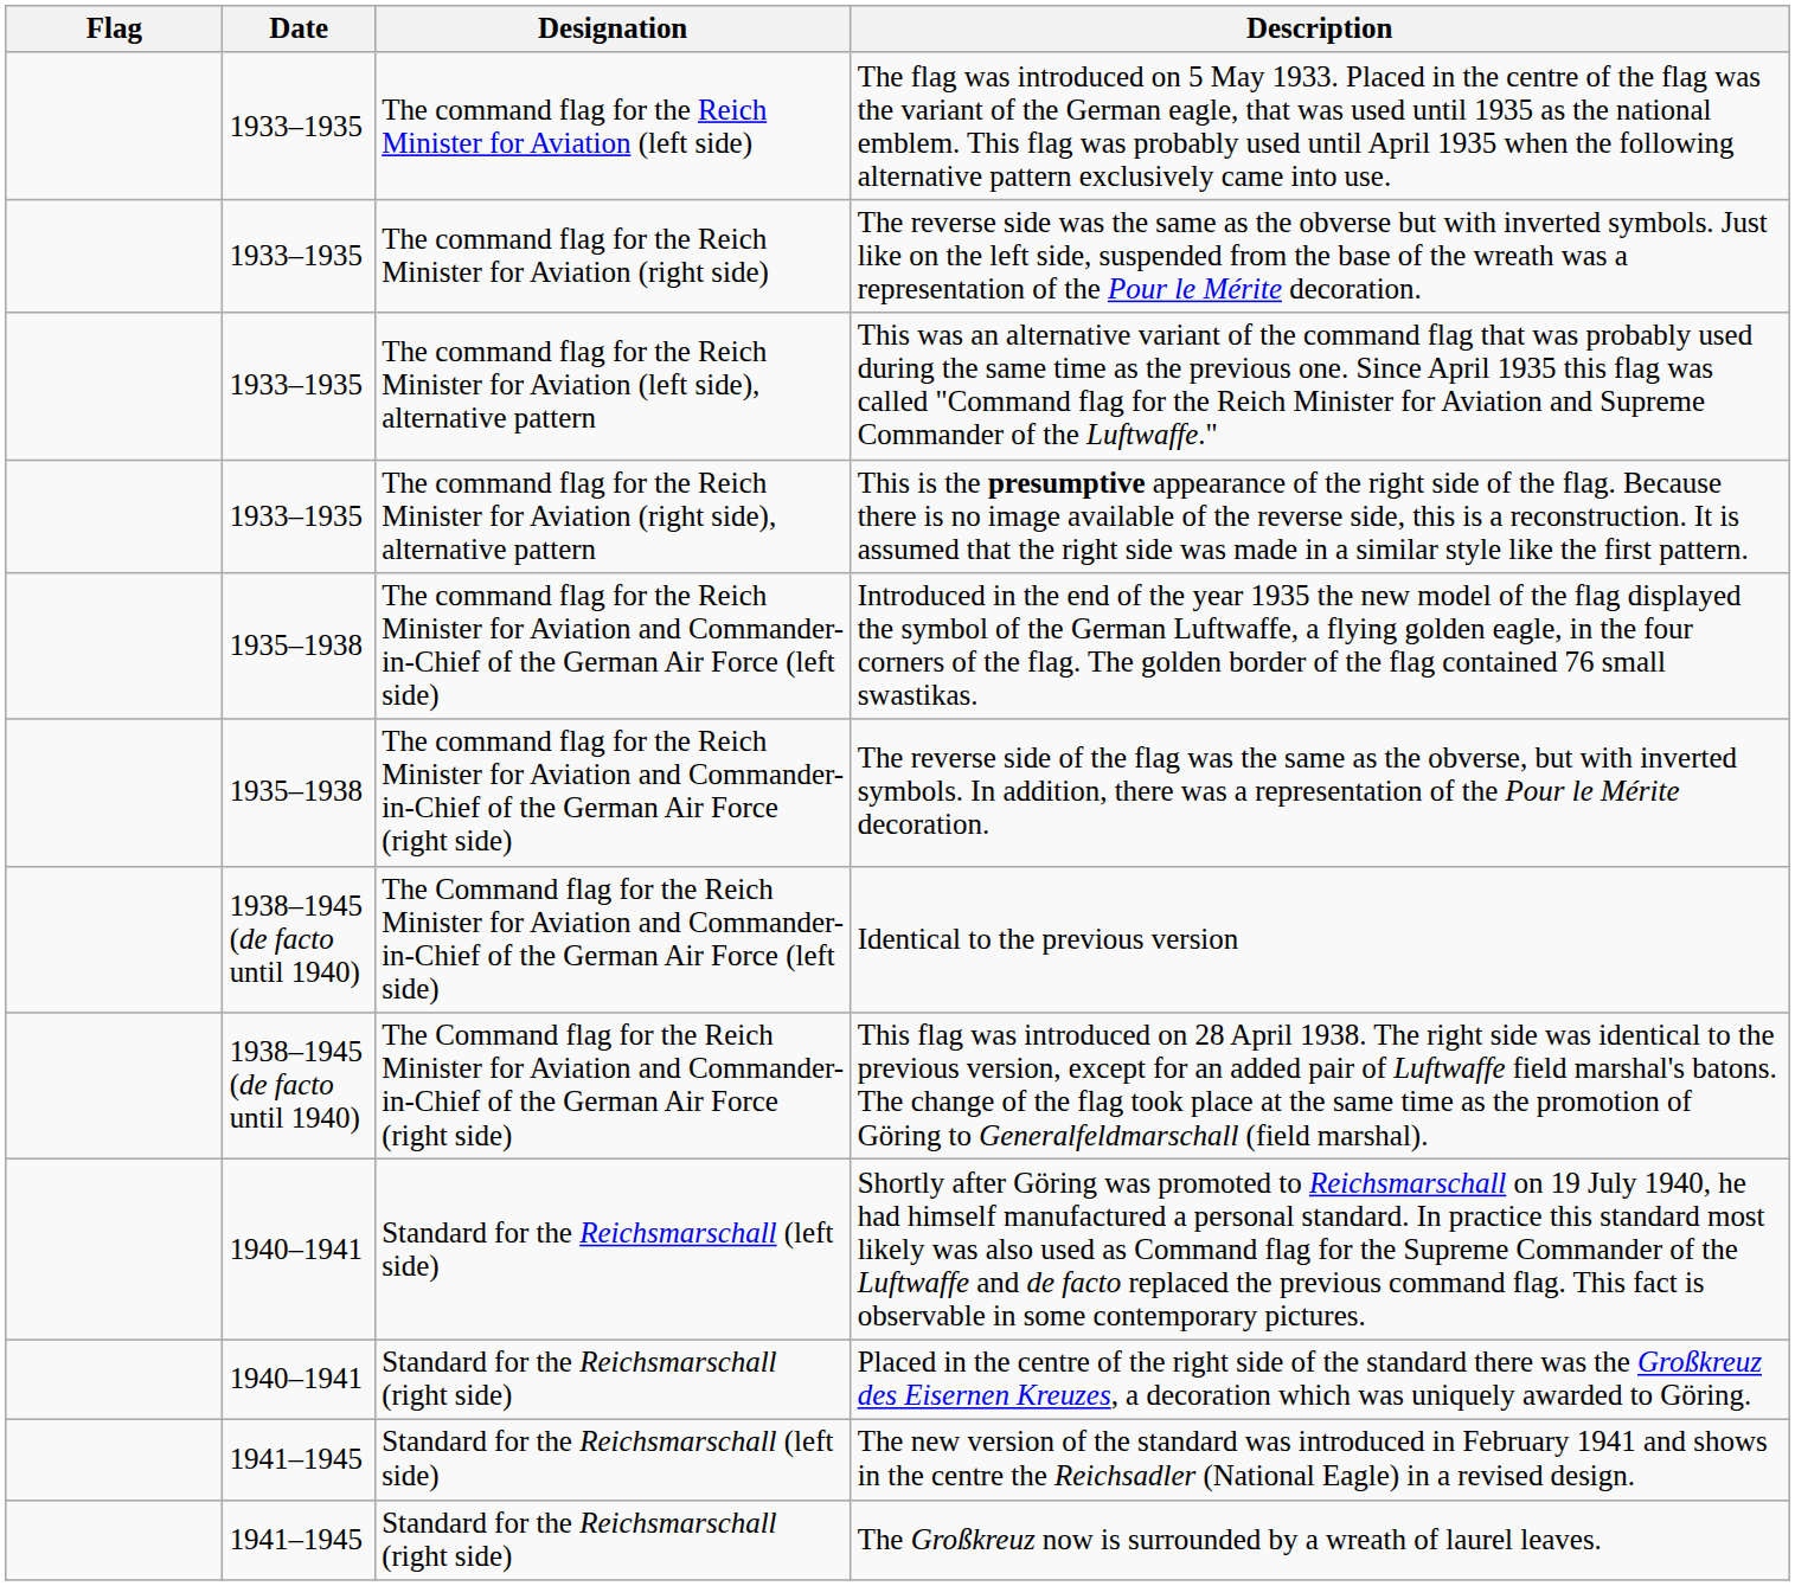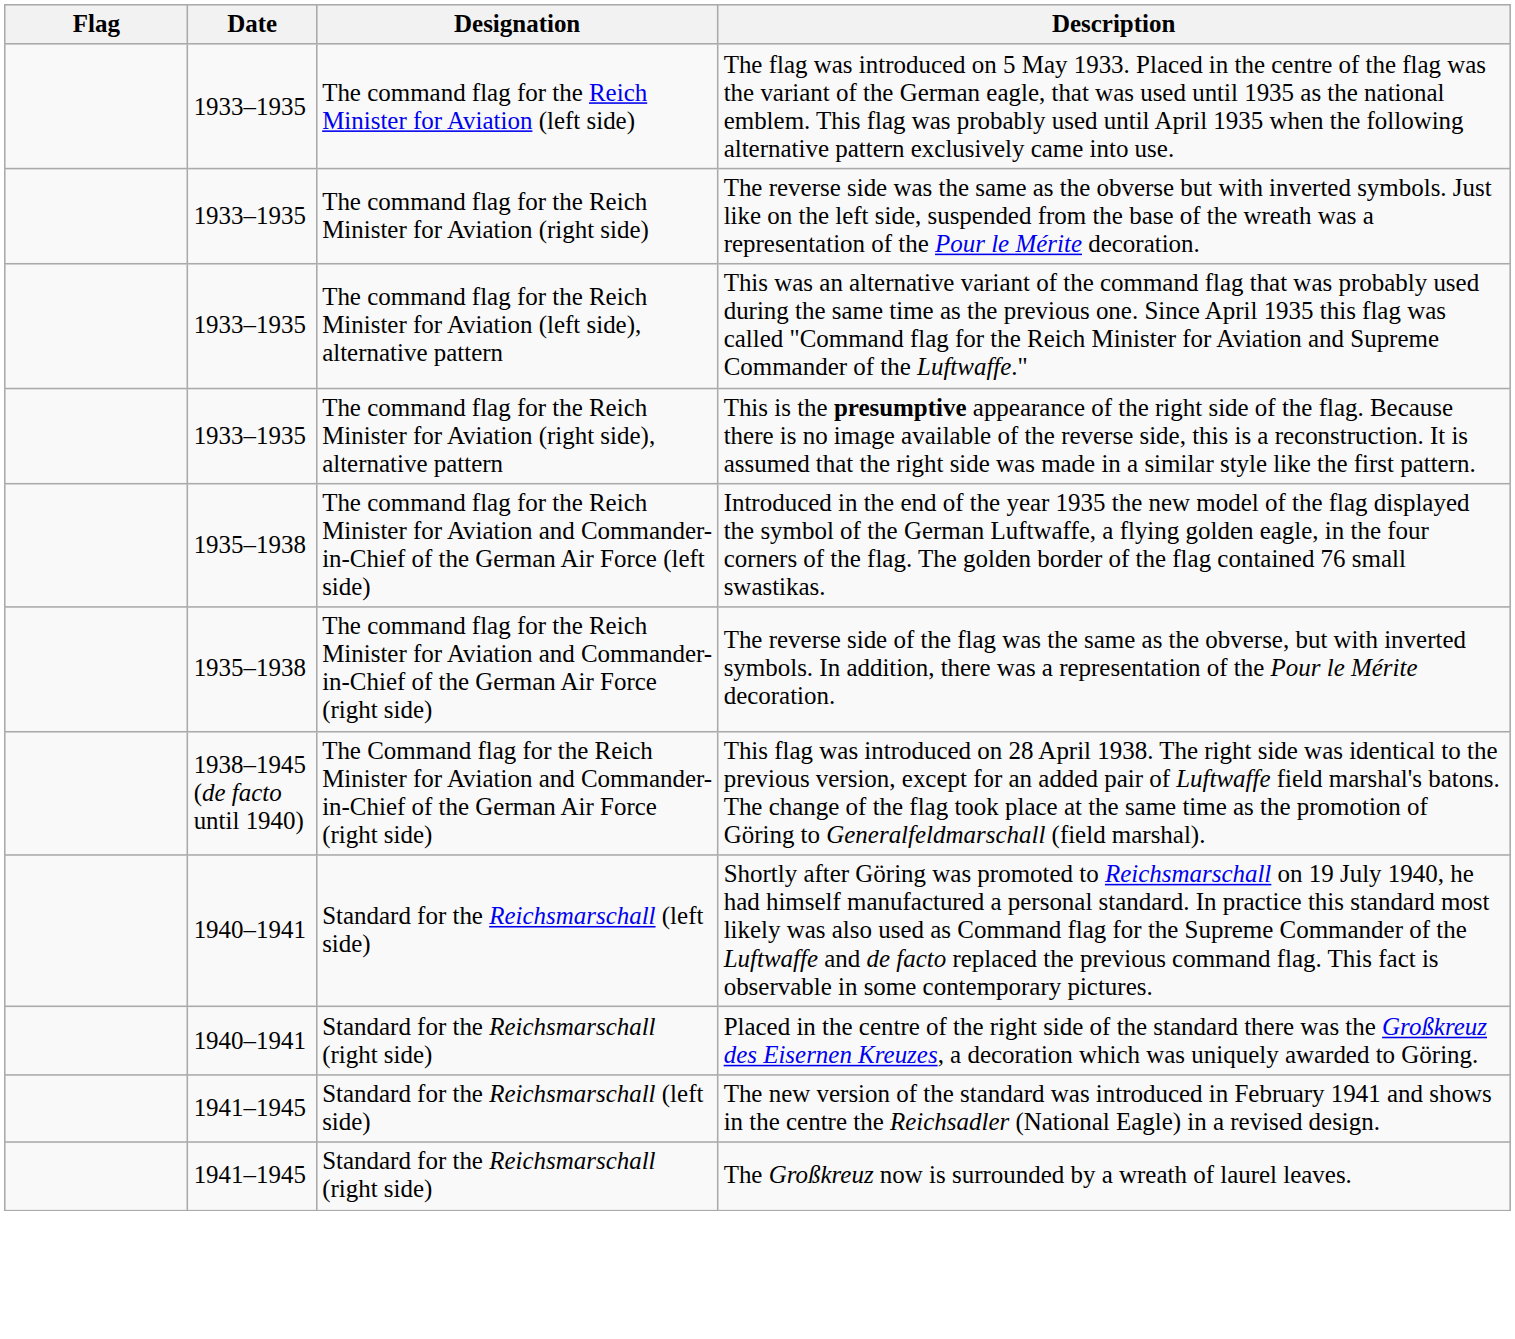- row: 1938–1945 (de facto until 1940) | The Command flag for the Reich Minister for Aviation and Commander-in-Chief of the German Air Force (left side) | Identical to the previous version
